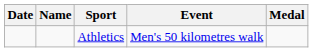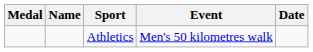columns swapped: Medal <-> Date
